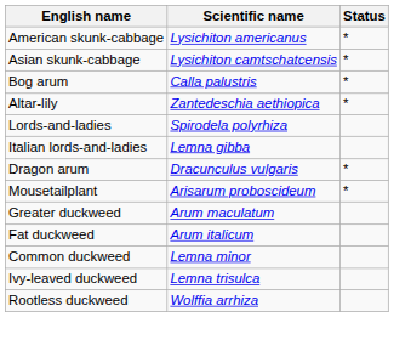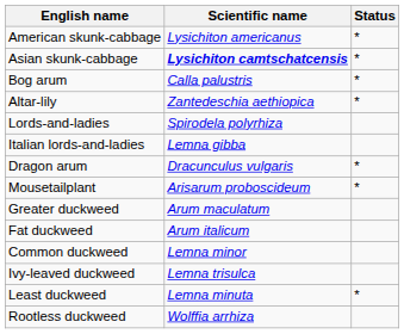Asian skunk-cabbage | Scientific name: normal -> bold
+ row: Least duckweed | Lemna minuta | *
